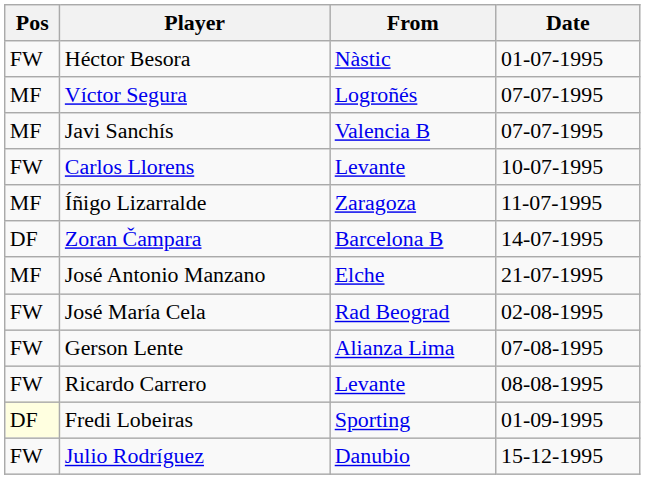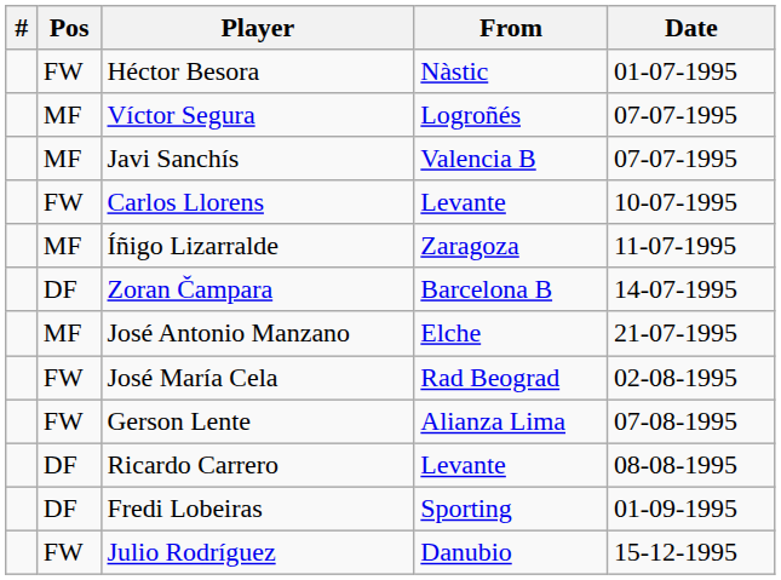+ column: #
Ricardo Carrero | Pos: FW -> DF
Fredi Lobeiras | Pos: lightyellow background -> no background
